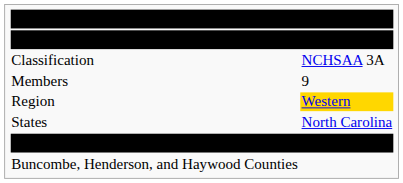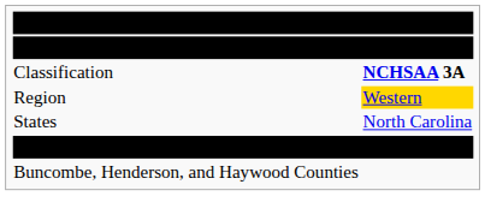Classification | column 2: normal -> bold
- row: Members | 9
